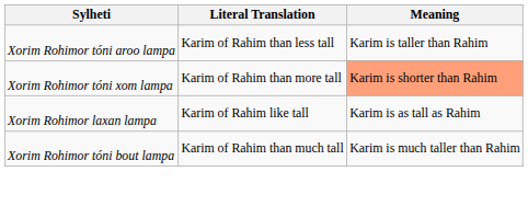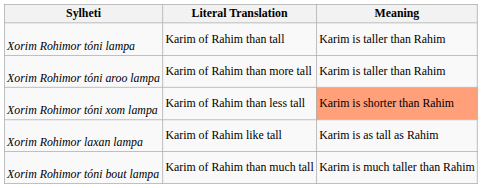+ row: Xorim Rohimor tóni lampa | Karim of Rahim than tall | Karim is taller than Rahim
Xorim Rohimor tóni aroo lampa | Literal Translation: Karim of Rahim than less tall -> Karim of Rahim than more tall
Xorim Rohimor tóni xom lampa | Literal Translation: Karim of Rahim than more tall -> Karim of Rahim than less tall
